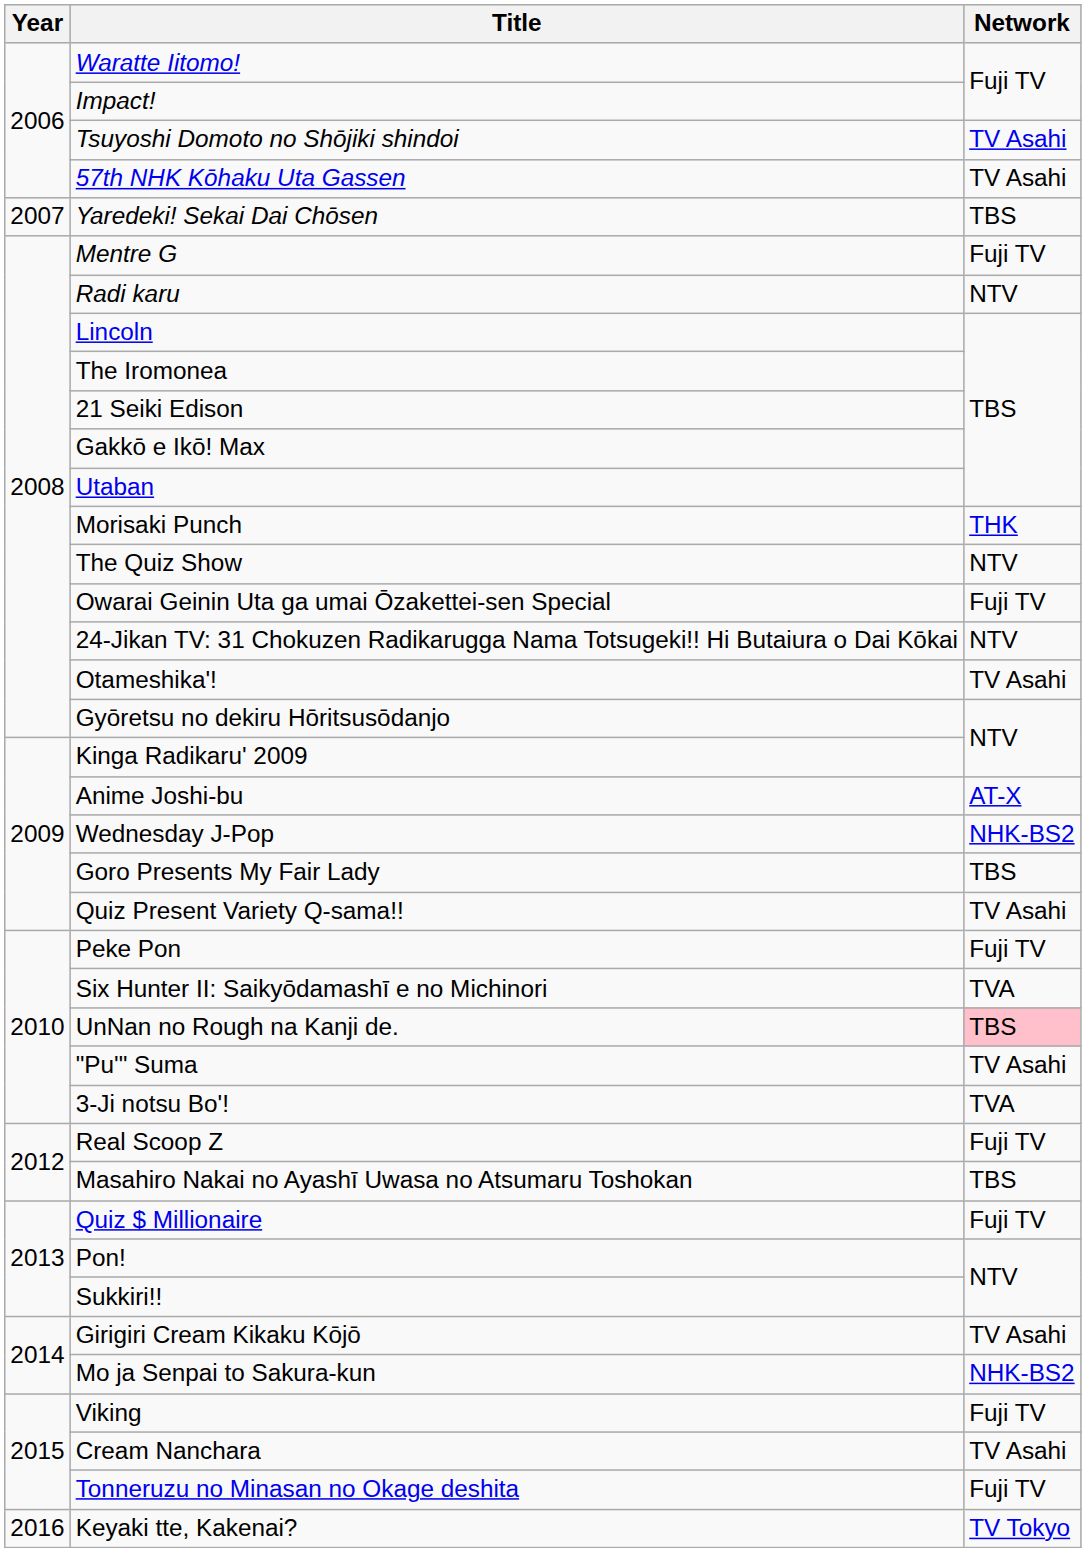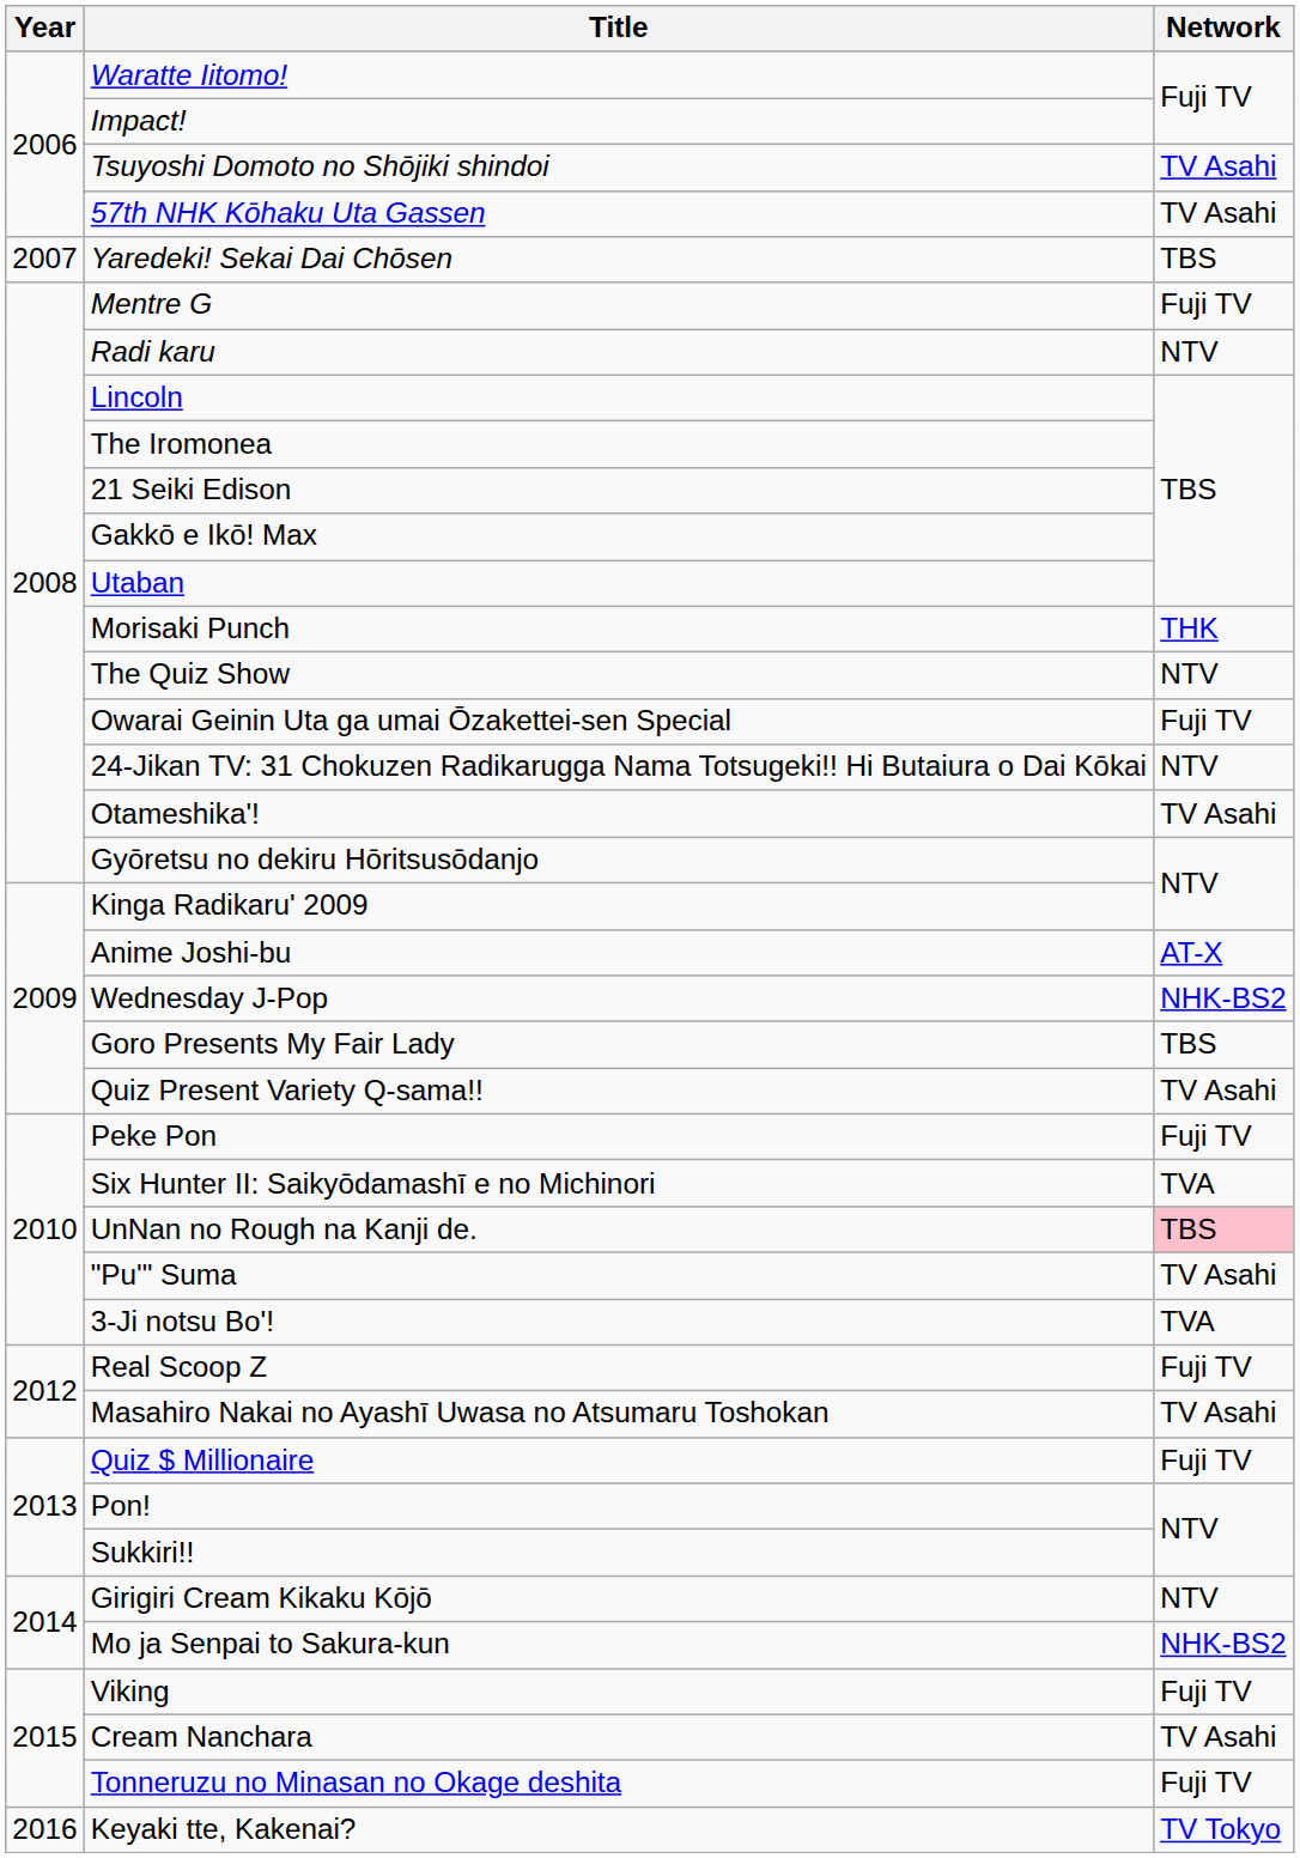Masahiro Nakai no Ayashī Uwasa no Atsumaru Toshokan | Network: TBS -> TV Asahi
Girigiri Cream Kikaku Kōjō | Network: TV Asahi -> NTV
